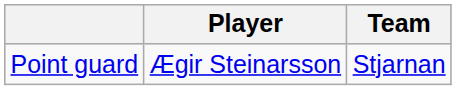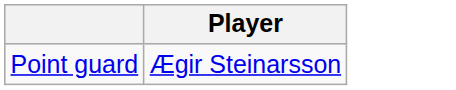- column: Team | Stjarnan
